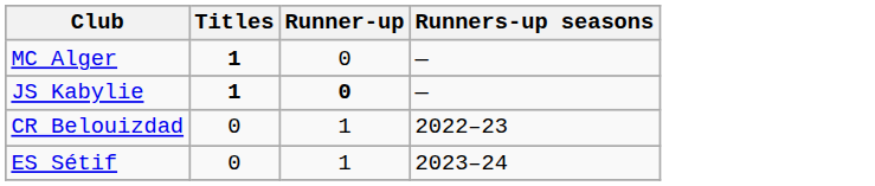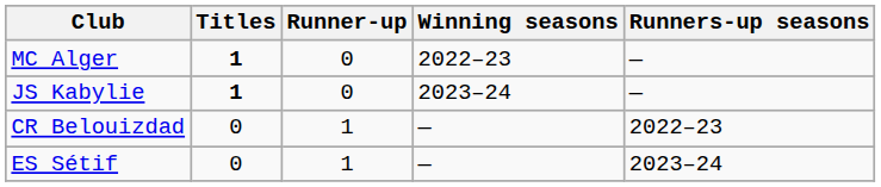+ column: Winning seasons | 2022–23 | 2023–24 | — | —
JS Kabylie | Runner-up: bold -> normal
